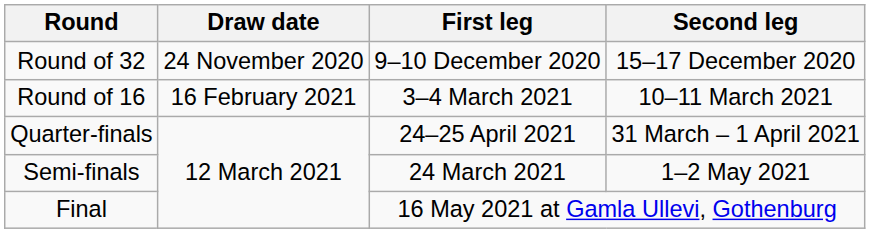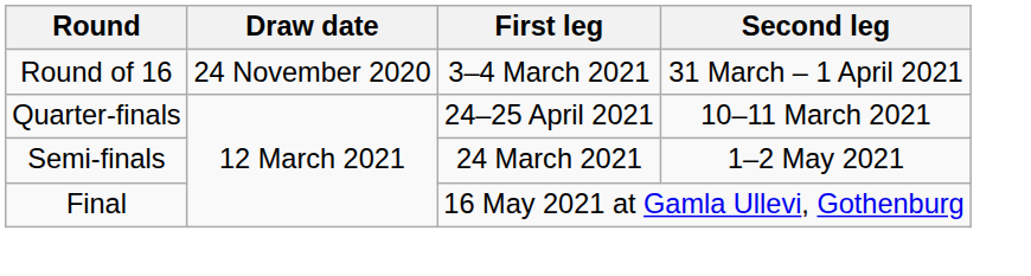- row: Round of 32 | 24 November 2020 | 9–10 December 2020 | 15–17 December 2020
Round of 16 | Draw date: 16 February 2021 -> 24 November 2020
Round of 16 | Second leg: 10–11 March 2021 -> 31 March – 1 April 2021
Quarter-finals | Second leg: 31 March – 1 April 2021 -> 10–11 March 2021
